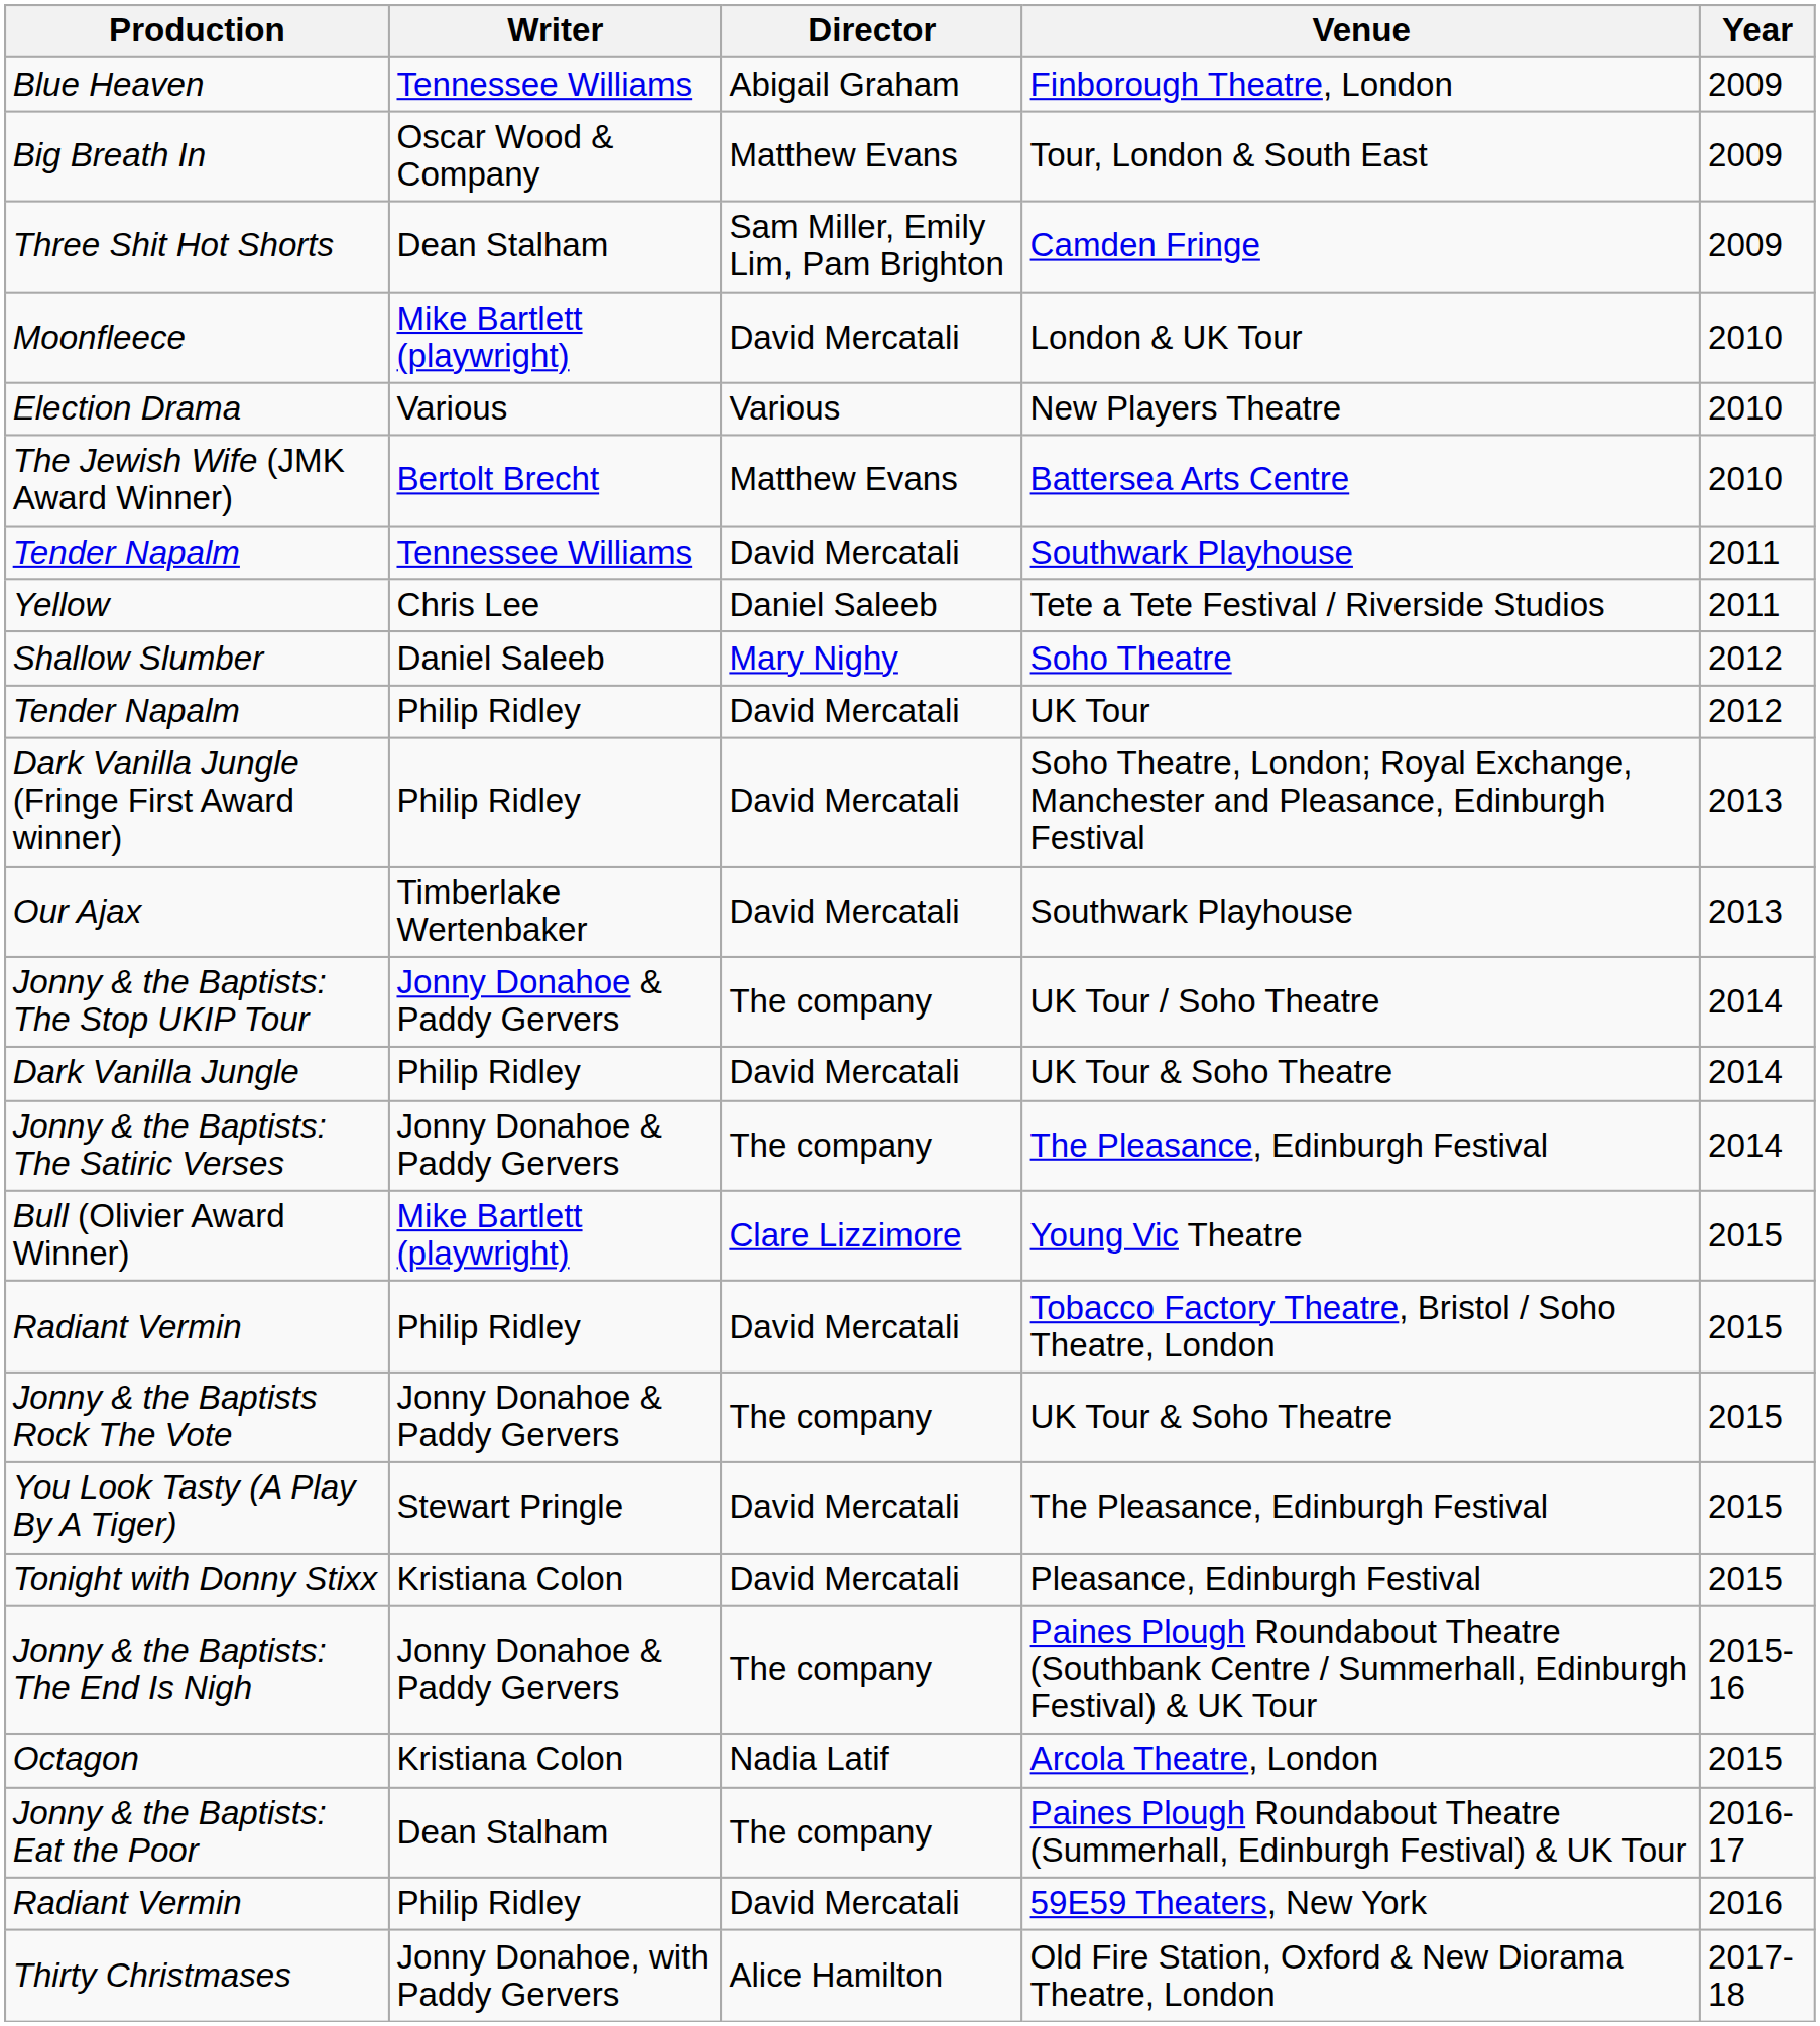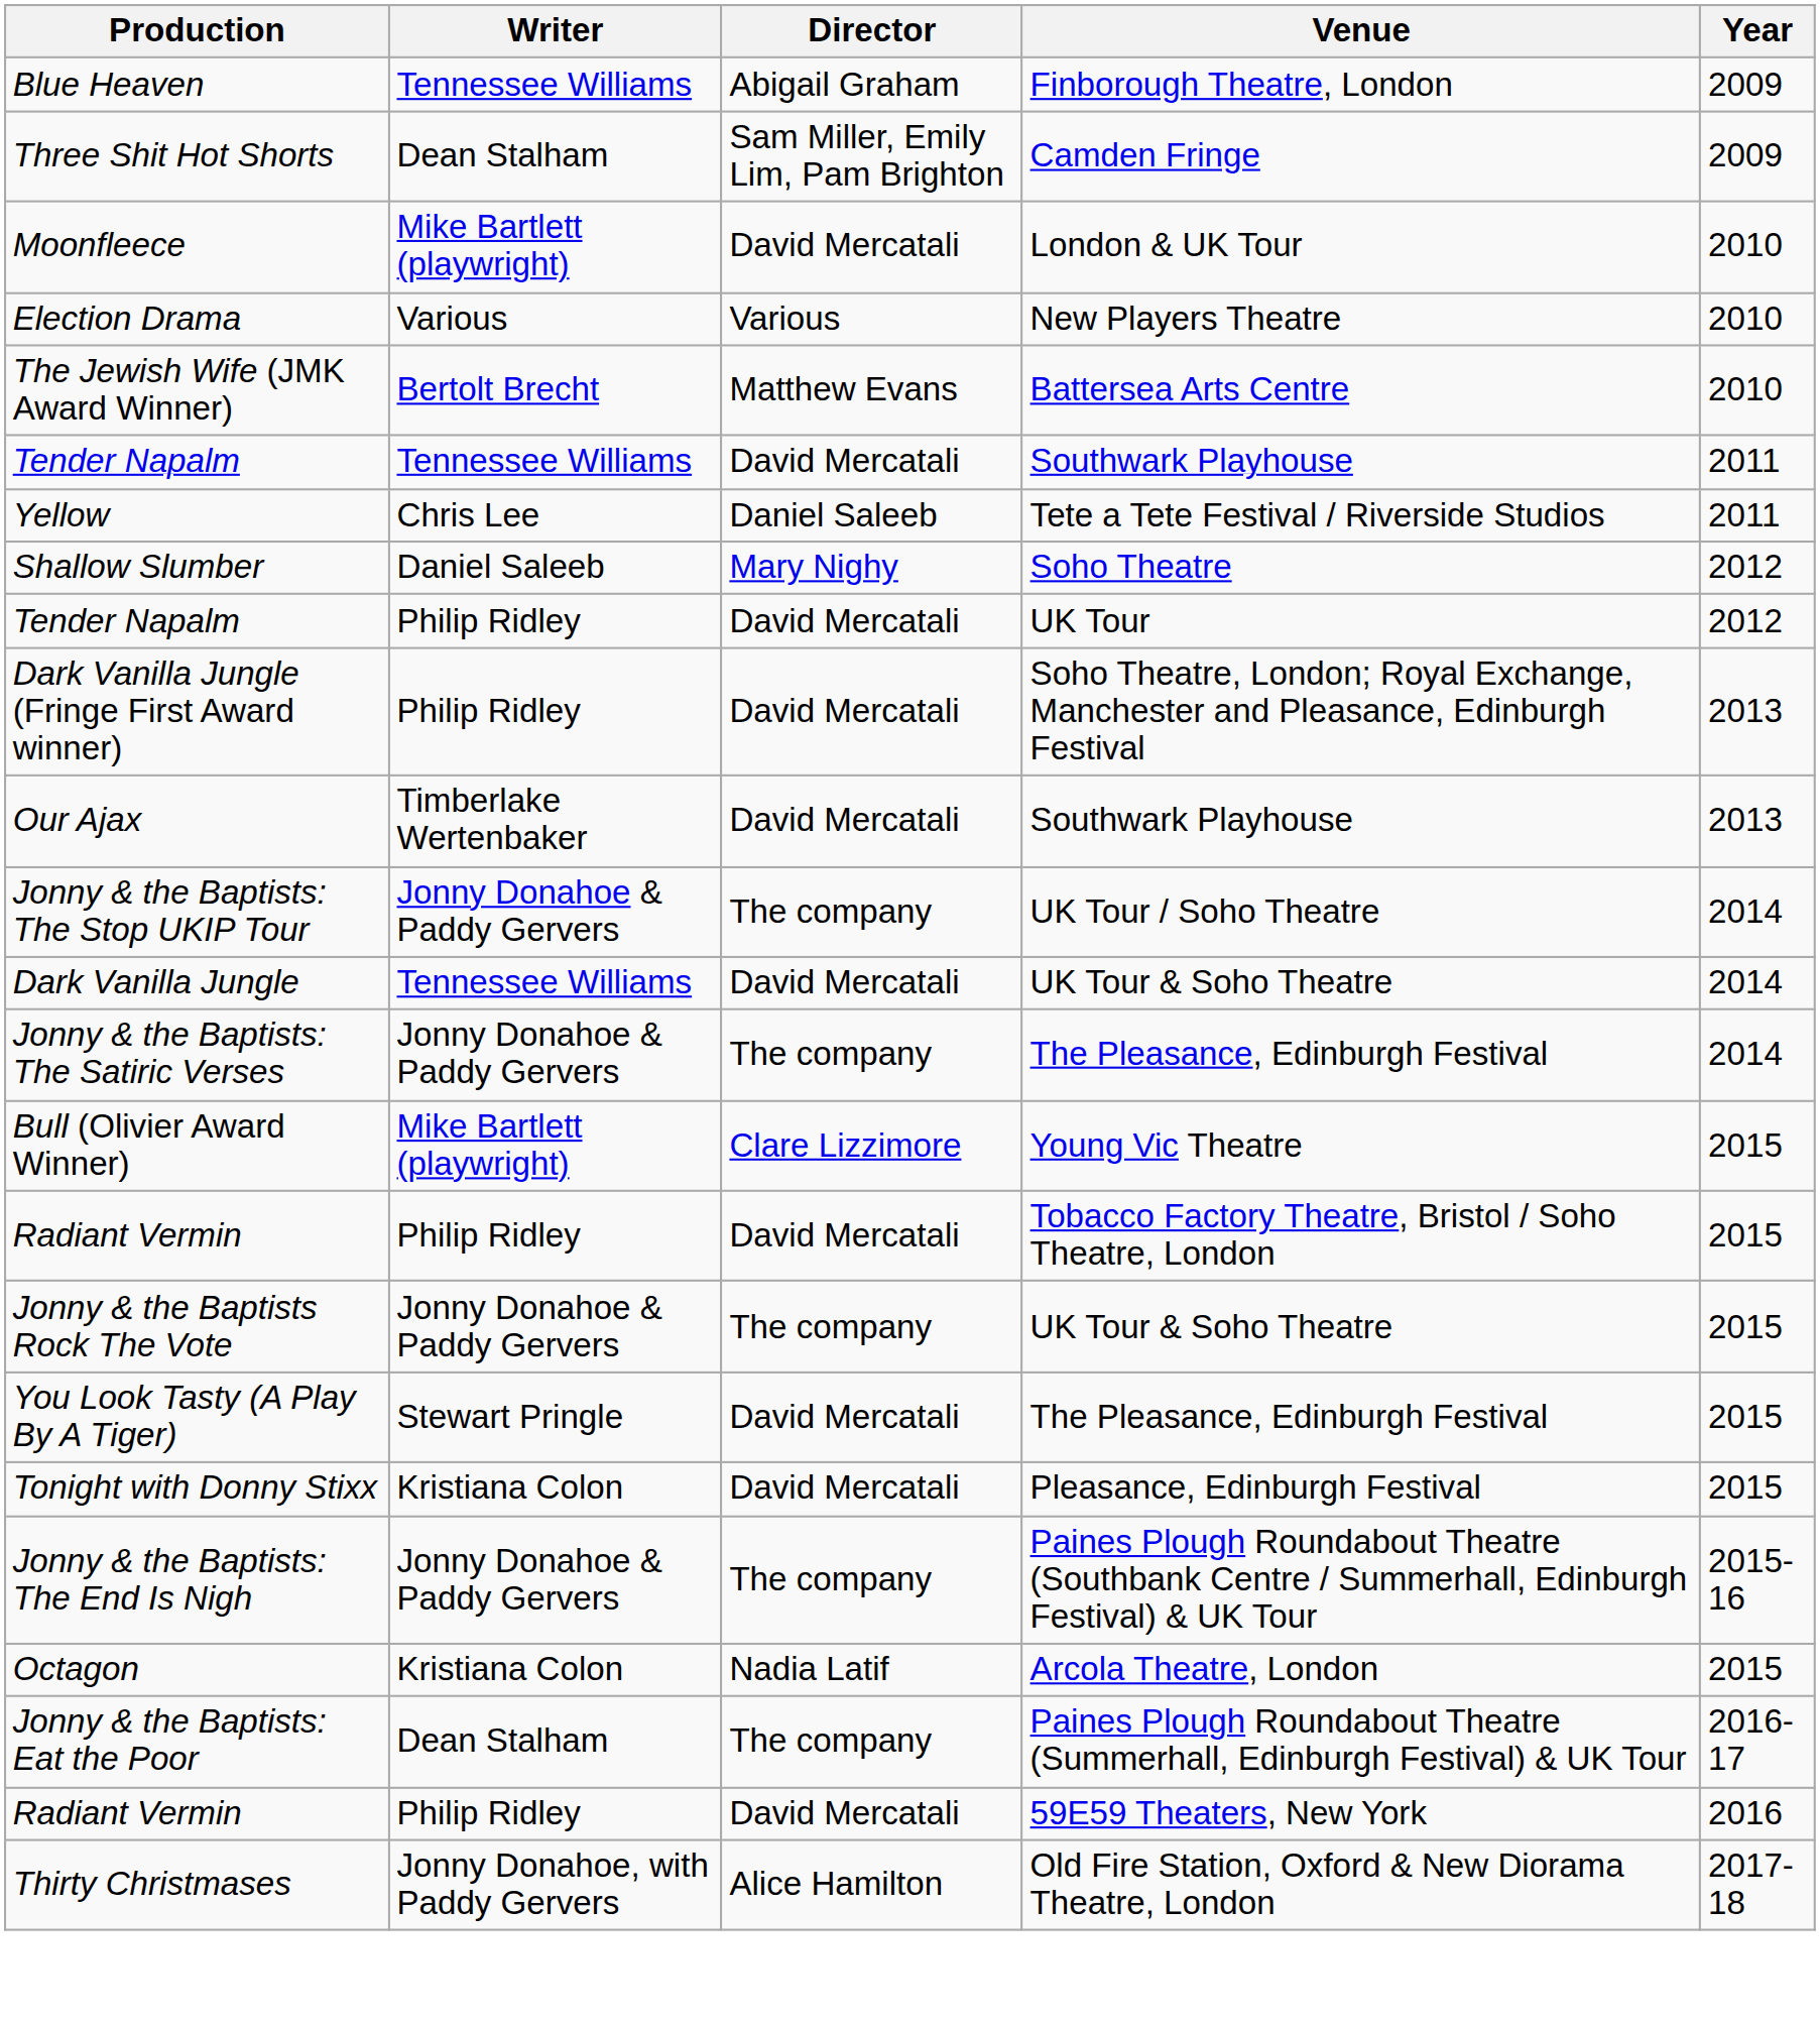- row: Big Breath In | Oscar Wood & Company | Matthew Evans | Tour, London & South East | 2009
Dark Vanilla Jungle | Writer: Philip Ridley -> Tennessee Williams
